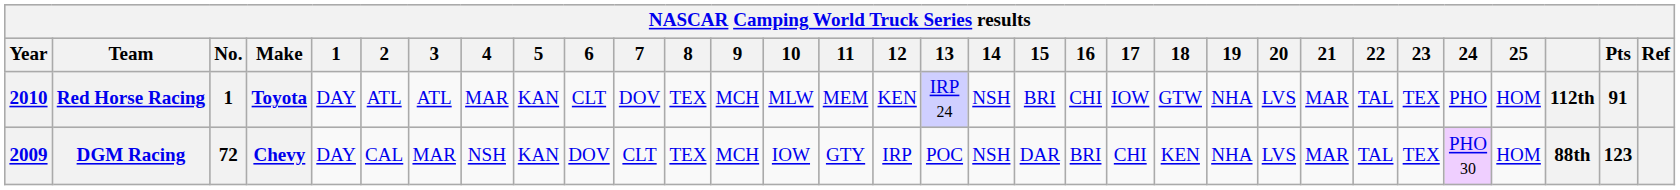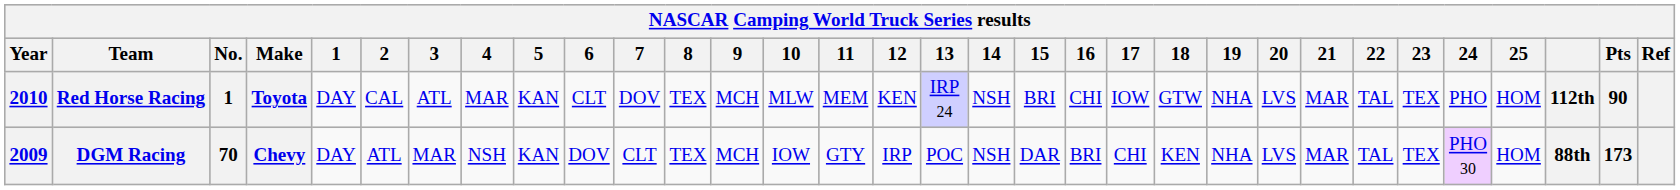Red Horse Racing | 2: ATL -> CAL
Red Horse Racing | Pts: 91 -> 90
DGM Racing | No.: 72 -> 70
DGM Racing | 2: CAL -> ATL
DGM Racing | Pts: 123 -> 173
